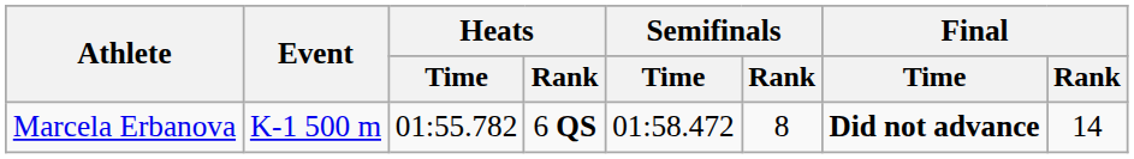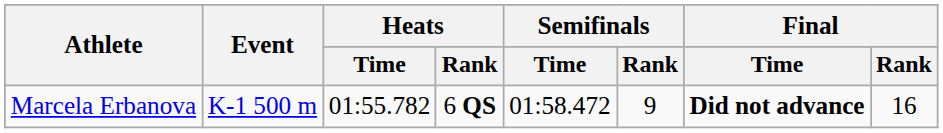Marcela Erbanova | Semifinals / Rank: 8 -> 9
Marcela Erbanova | Final / Rank: 14 -> 16
